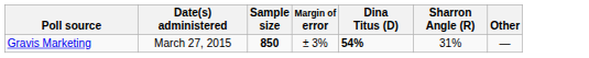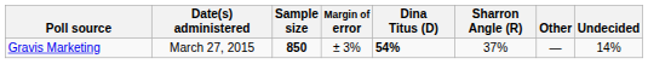+ column: Undecided | 14%
Gravis Marketing | Sharron Angle (R): 31% -> 37%
